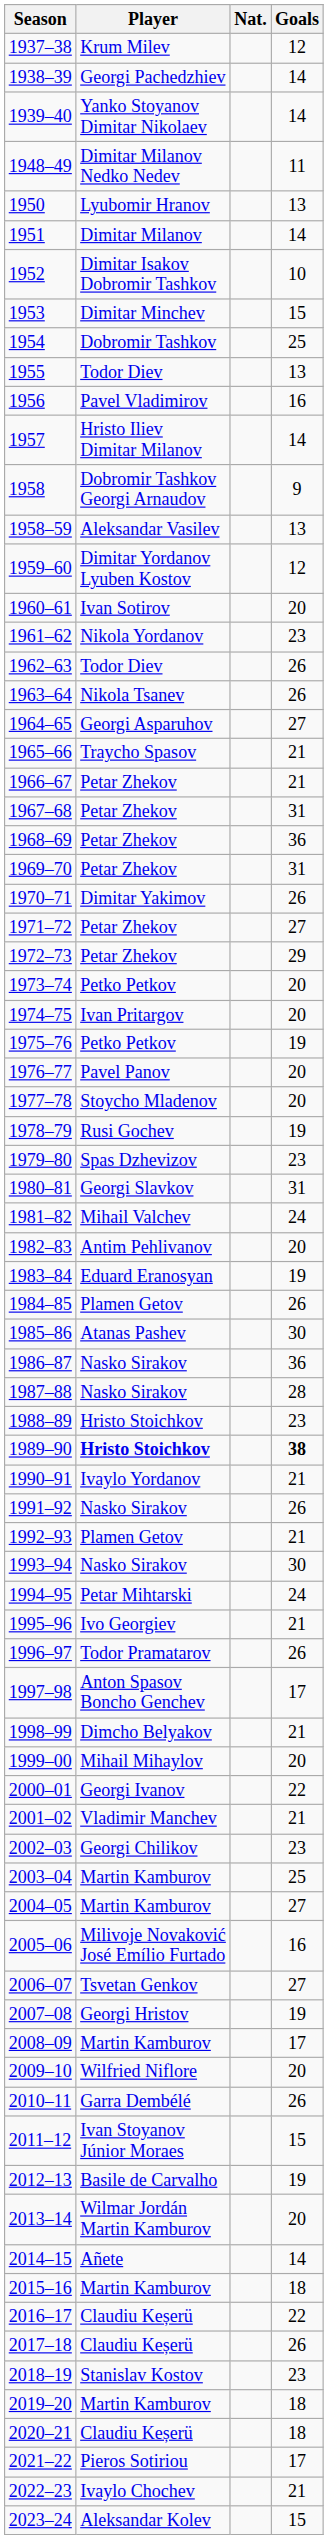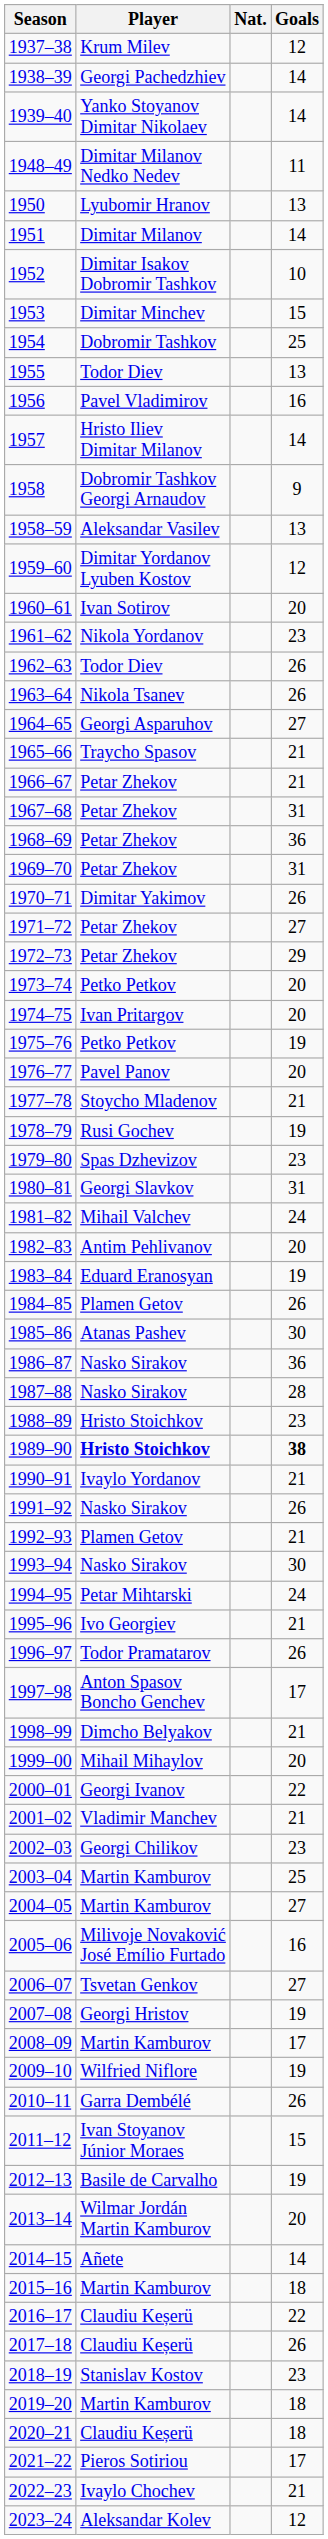1977–78 | Goals: 20 -> 21
2009–10 | Goals: 20 -> 19
2023–24 | Goals: 15 -> 12
